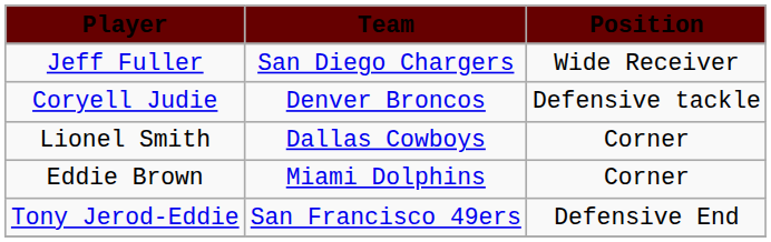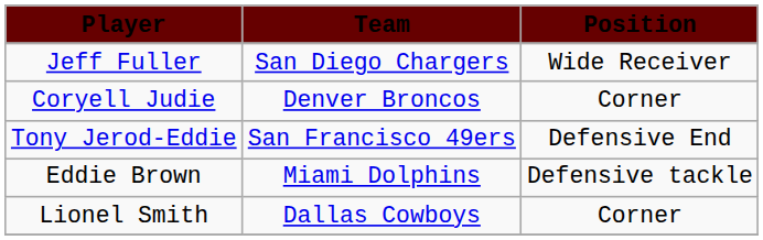Coryell Judie | Position: Defensive tackle -> Corner
rows swapped: Tony Jerod-Eddie <-> Lionel Smith
Eddie Brown | Position: Corner -> Defensive tackle
